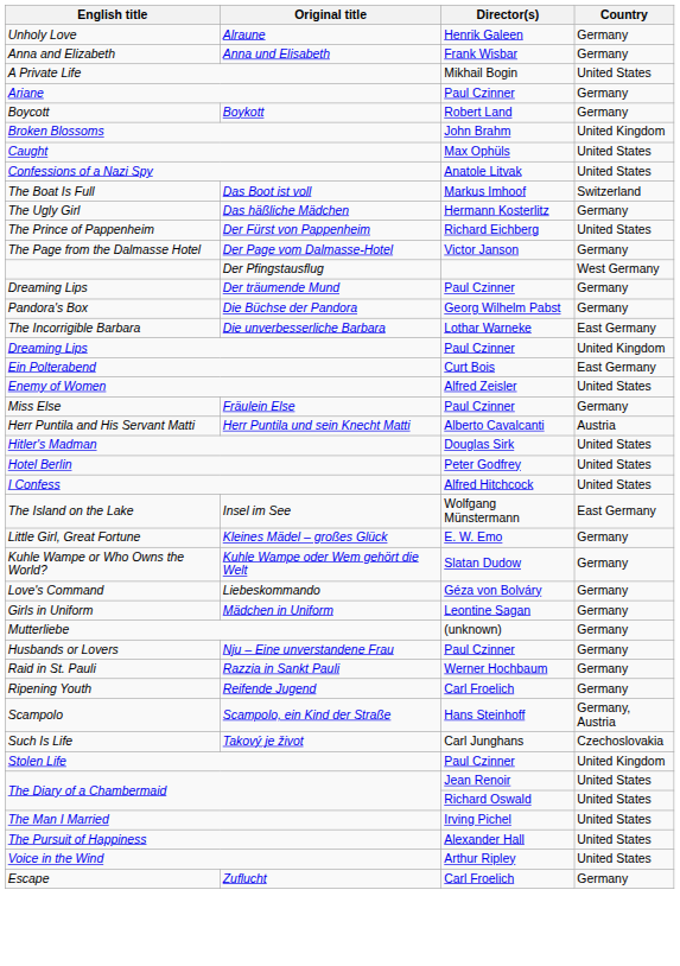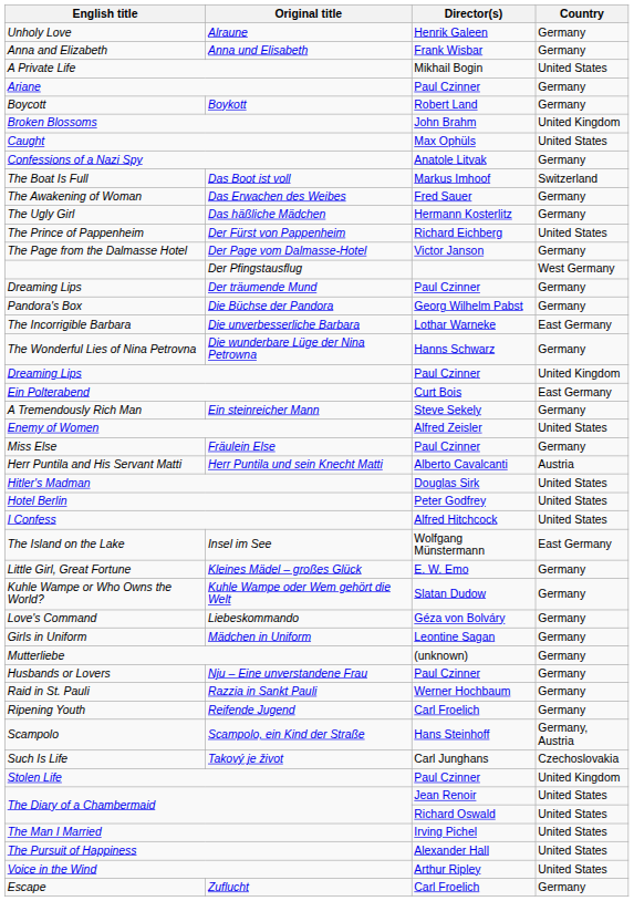Confessions of a Nazi Spy | Country: United States -> Germany
+ row: The Awakening of Woman | Das Erwachen des Weibes | Fred Sauer | Germany
+ row: The Wonderful Lies of Nina Petrovna | Die wunderbare Lüge der Nina Petrowna | Hanns Schwarz | Germany
+ row: A Tremendously Rich Man | Ein steinreicher Mann | Steve Sekely | Germany
